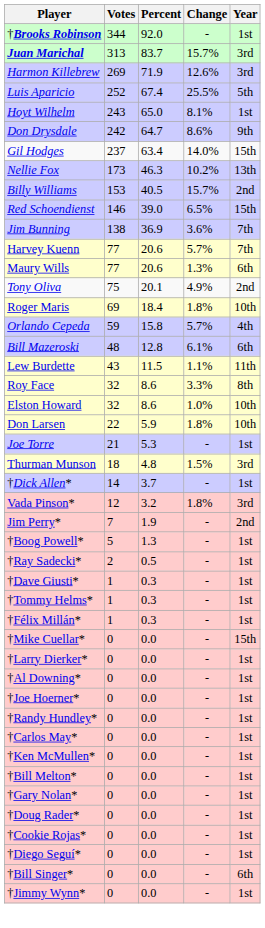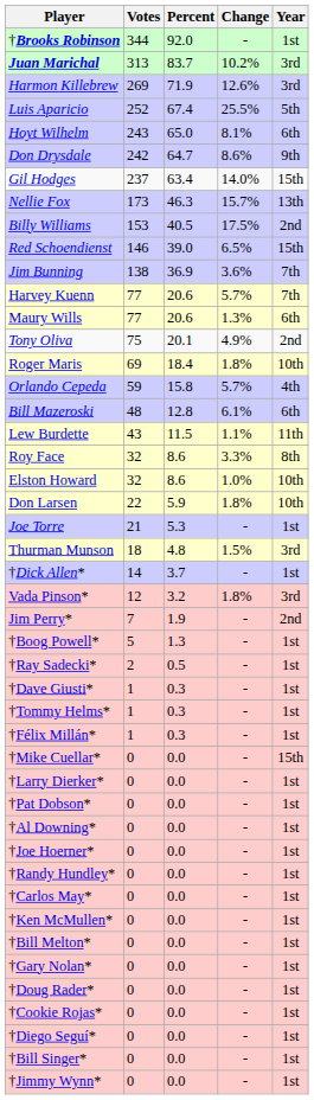Juan Marichal | Change: 15.7% -> 10.2%
Hoyt Wilhelm | Year: 1st -> 6th
Nellie Fox | Change: 10.2% -> 15.7%
Billy Williams | Change: 15.7% -> 17.5%
+ row: †Pat Dobson* | 0 | 0.0 | - | 1st
†Bill Singer* | Year: 6th -> 1st
